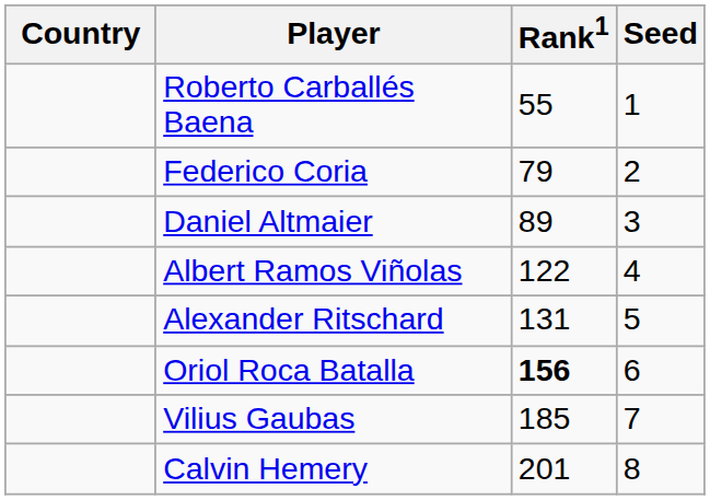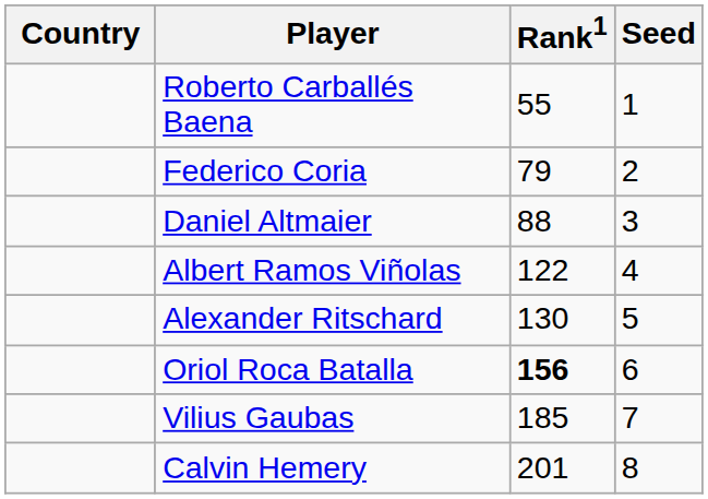Daniel Altmaier | Rank1: 89 -> 88
Alexander Ritschard | Rank1: 131 -> 130
